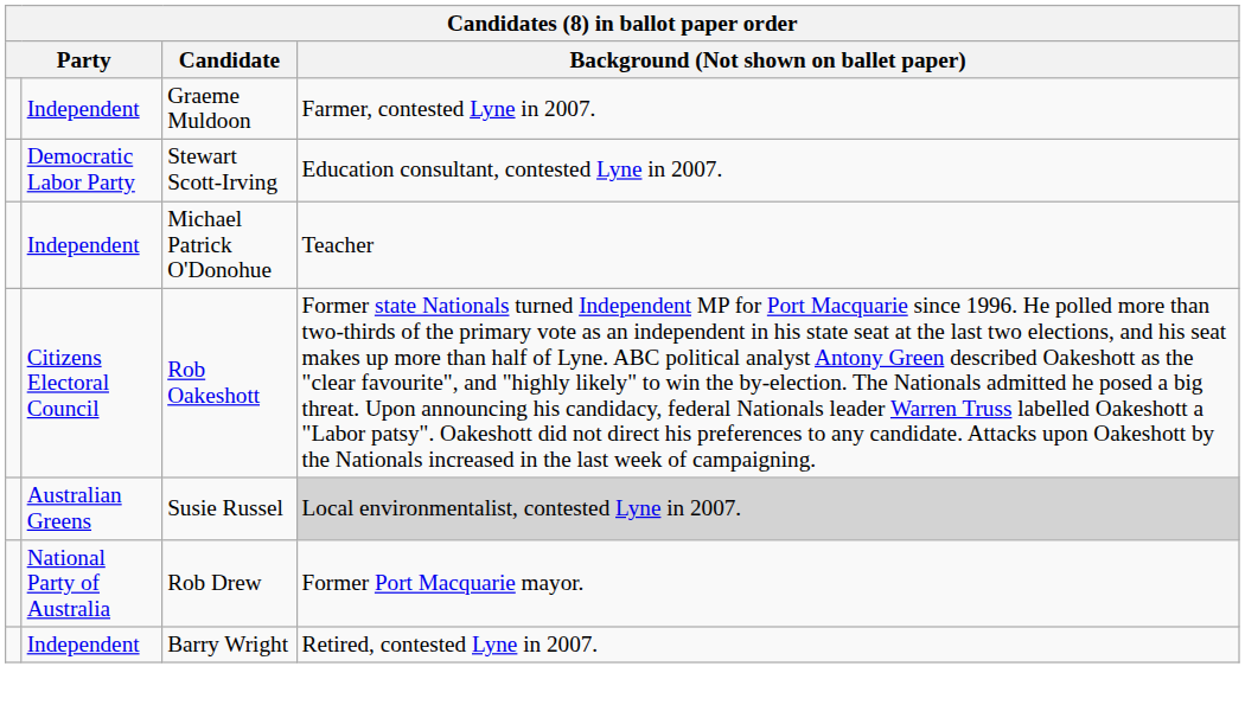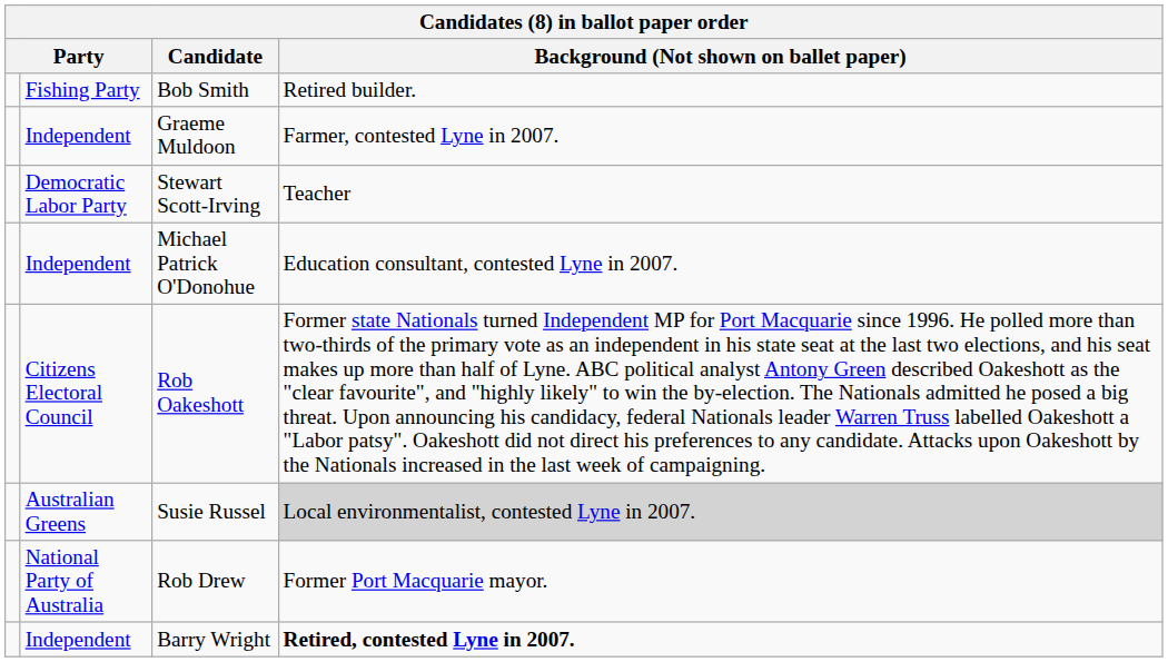+ row: Fishing Party | Bob Smith | Retired builder.
Stewart Scott-Irving | Background (Not shown on ballet paper): Education consultant, contested Lyne in 2007. -> Teacher
Michael Patrick O'Donohue | Background (Not shown on ballet paper): Teacher -> Education consultant, contested Lyne in 2007.
Barry Wright | Background (Not shown on ballet paper): normal -> bold
